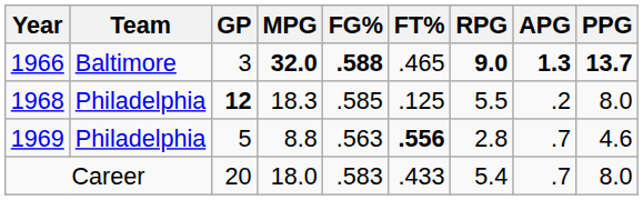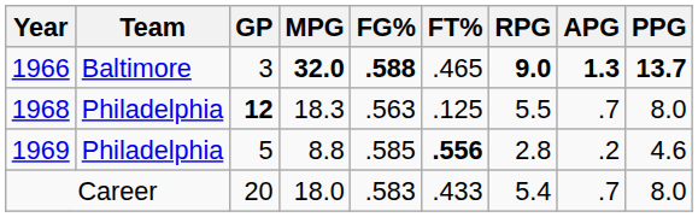1968 | FG%: .585 -> .563
1968 | APG: .2 -> .7
1969 | FG%: .563 -> .585
1969 | APG: .7 -> .2
